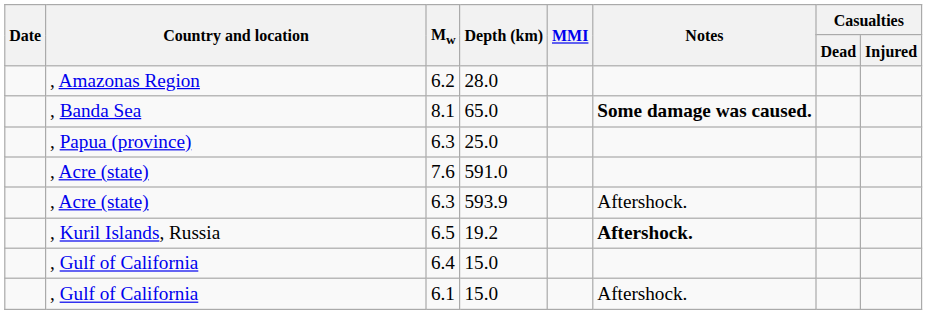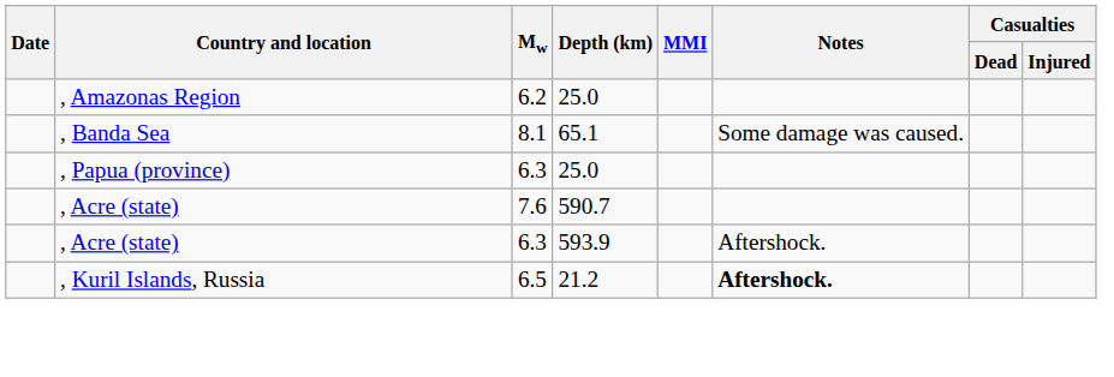6.2 | Depth (km): 28.0 -> 25.0
8.1 | Depth (km): 65.0 -> 65.1
8.1 | Notes: bold -> normal
7.6 | Depth (km): 591.0 -> 590.7
6.5 | Depth (km): 19.2 -> 21.2
- row: , Gulf of California | 6.4 | 15.0
- row: , Gulf of California | 6.1 | 15.0 | Aftershock.
